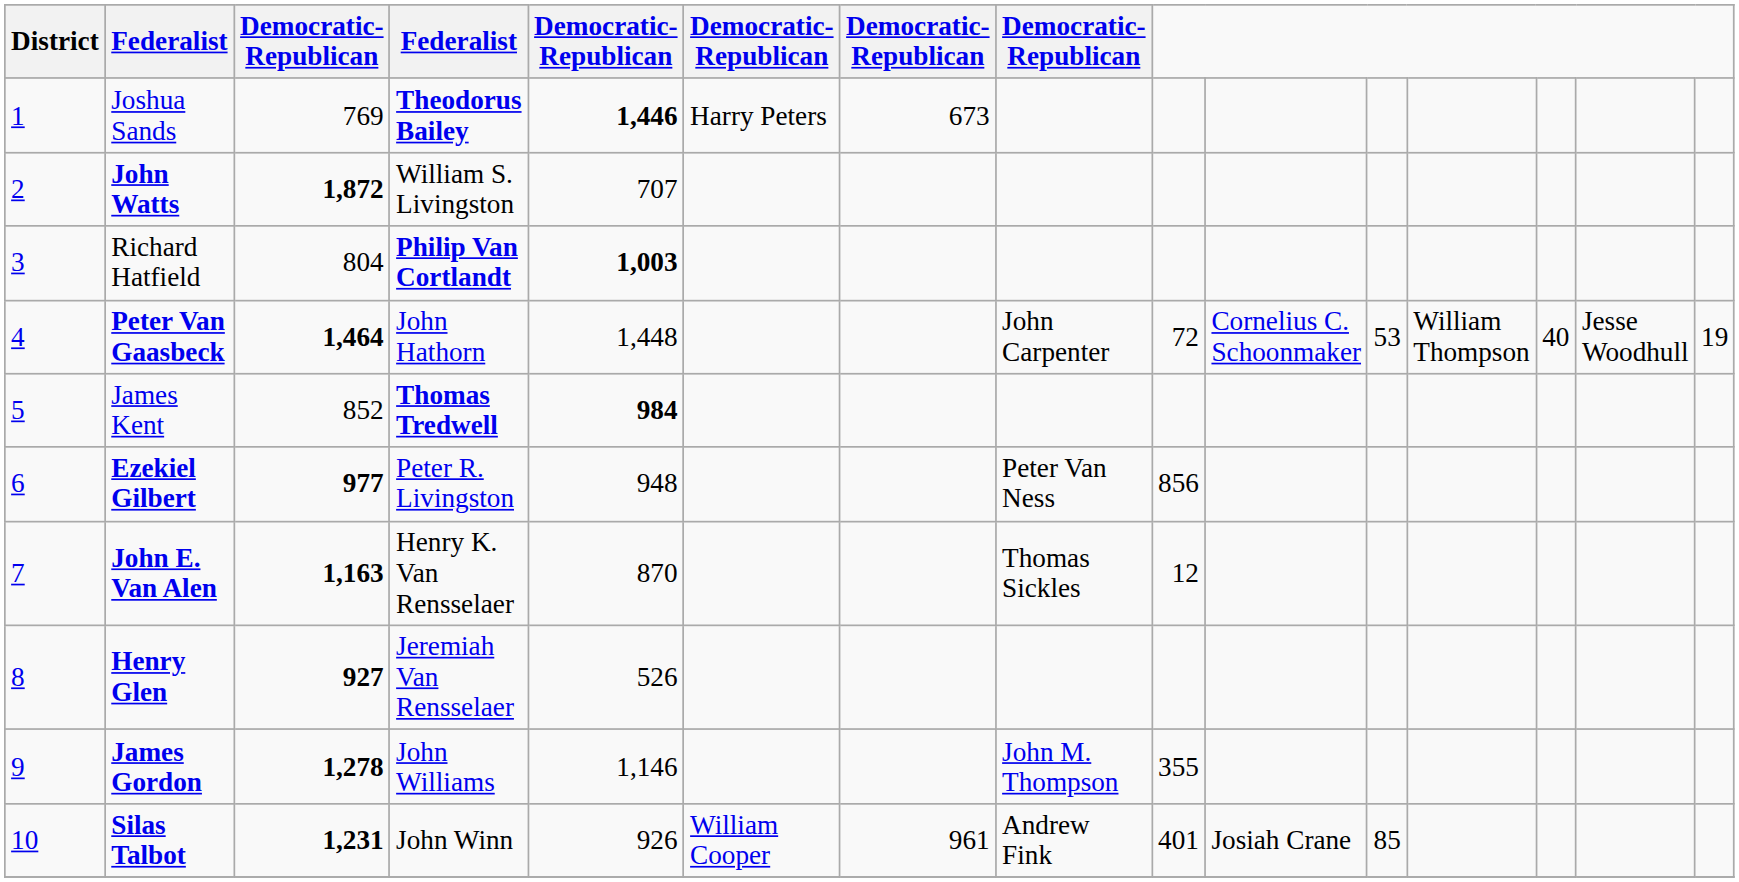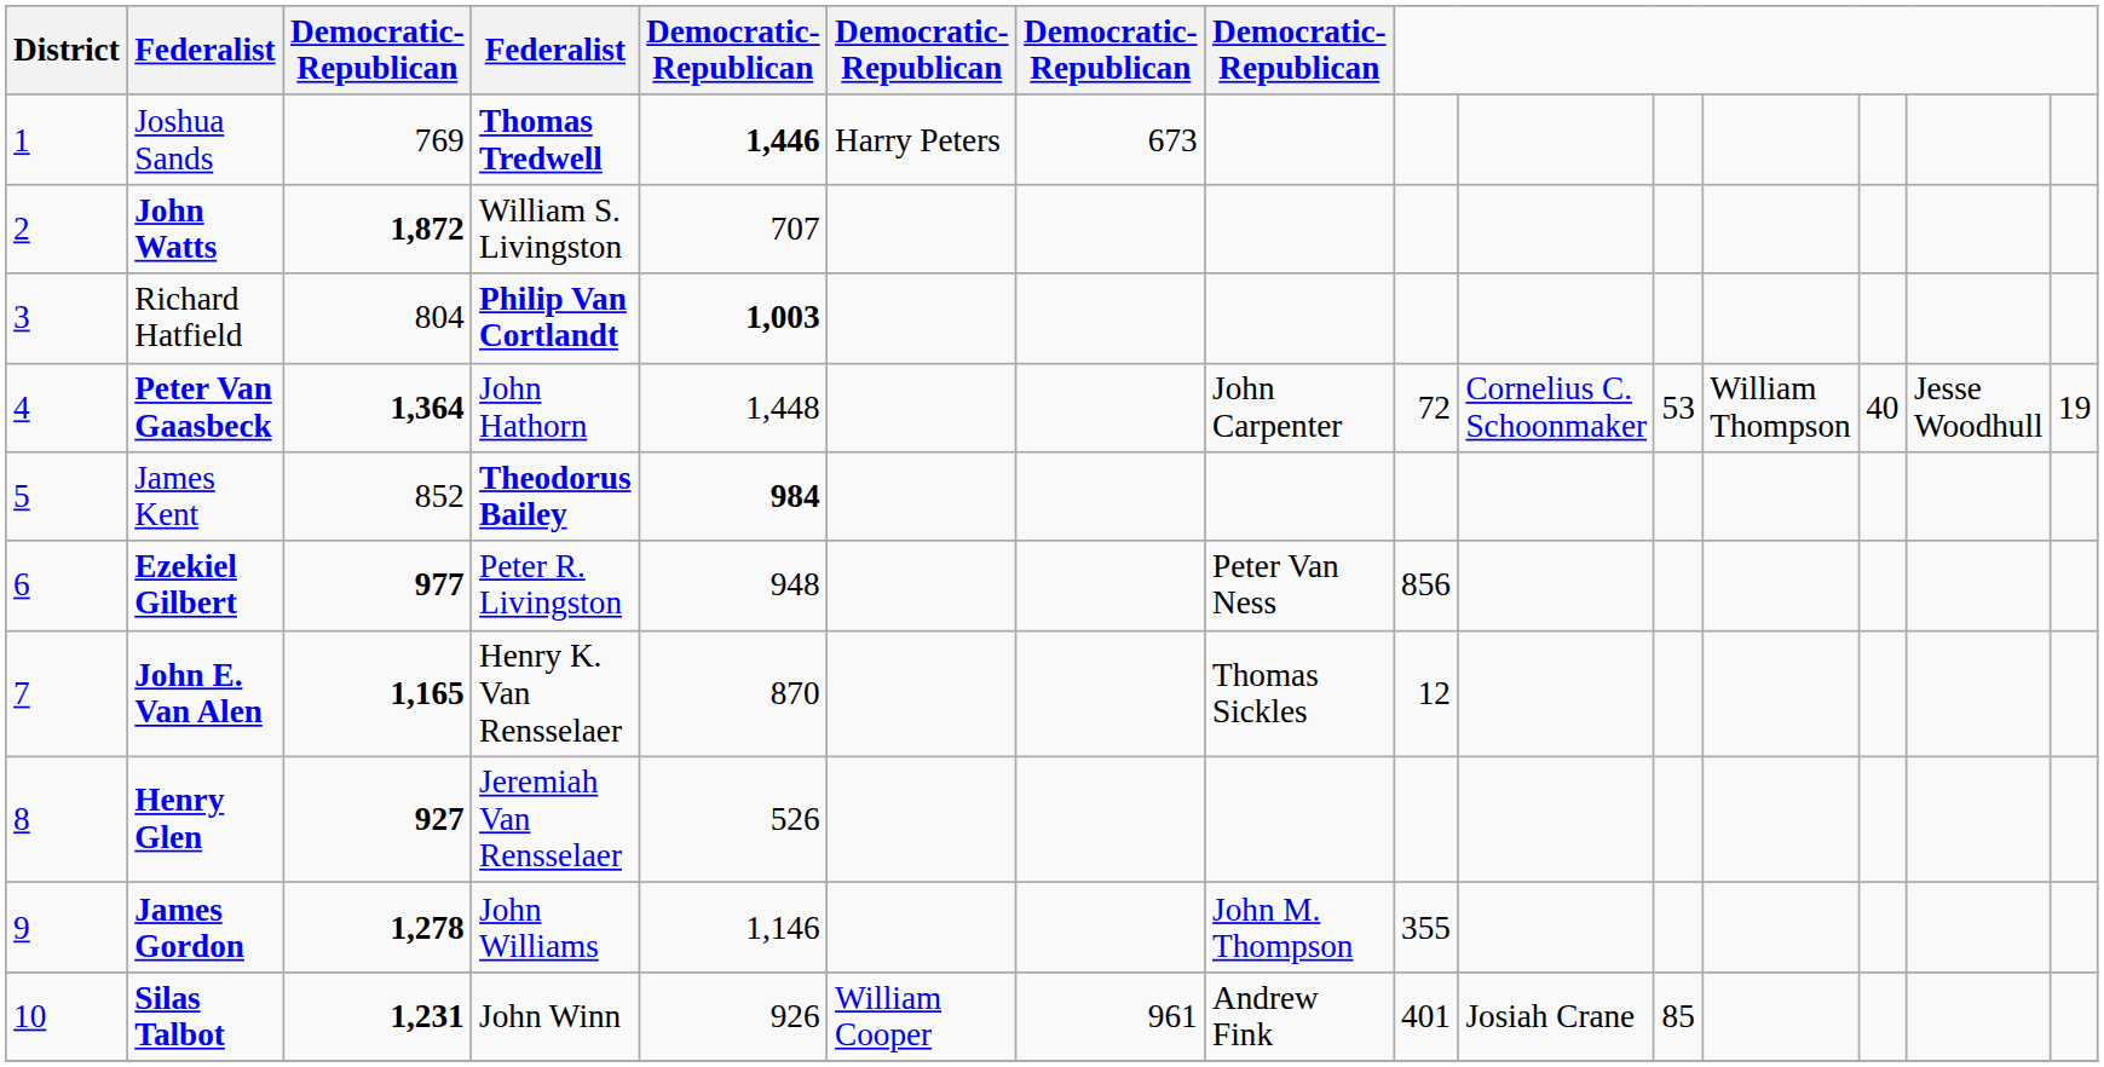Joshua Sands | column 4: Theodorus Bailey -> Thomas Tredwell
Peter Van Gaasbeck | column 3: 1,464 -> 1,364
James Kent | column 4: Thomas Tredwell -> Theodorus Bailey
John E. Van Alen | column 3: 1,163 -> 1,165
